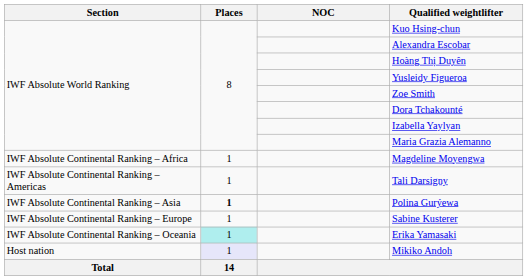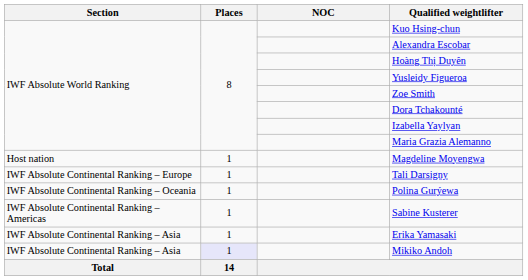Magdeline Moyengwa | Section: IWF Absolute Continental Ranking – Africa -> Host nation
Tali Darsigny | Section: IWF Absolute Continental Ranking – Americas -> IWF Absolute Continental Ranking – Europe
Polina Gurýewa | Section: IWF Absolute Continental Ranking – Asia -> IWF Absolute Continental Ranking – Oceania
Polina Gurýewa | Places: bold -> normal
Sabine Kusterer | Section: IWF Absolute Continental Ranking – Europe -> IWF Absolute Continental Ranking – Americas
Erika Yamasaki | Section: IWF Absolute Continental Ranking – Oceania -> IWF Absolute Continental Ranking – Asia
Erika Yamasaki | Places: paleturquoise background -> no background
Mikiko Andoh | Section: Host nation -> IWF Absolute Continental Ranking – Asia
